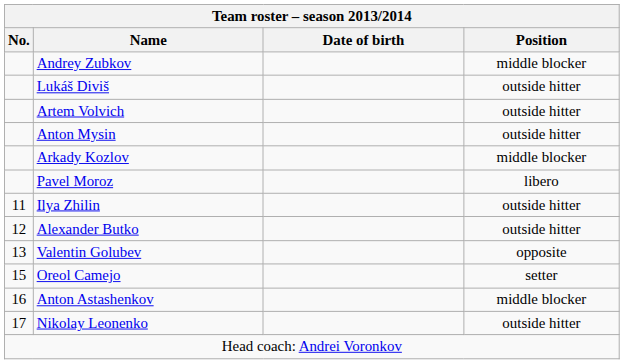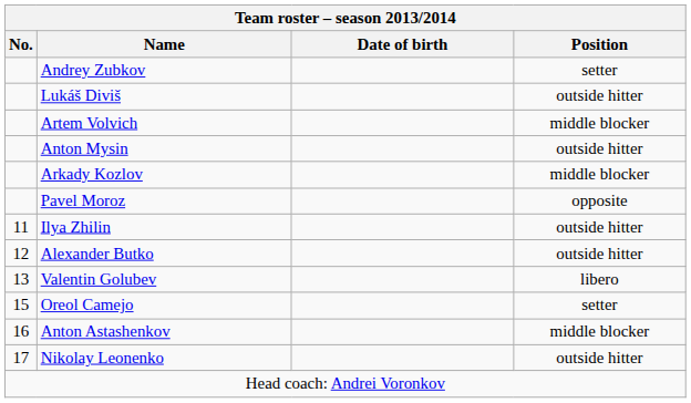Andrey Zubkov | Position: middle blocker -> setter
Artem Volvich | Position: outside hitter -> middle blocker
Pavel Moroz | Position: libero -> opposite
Valentin Golubev | Position: opposite -> libero
